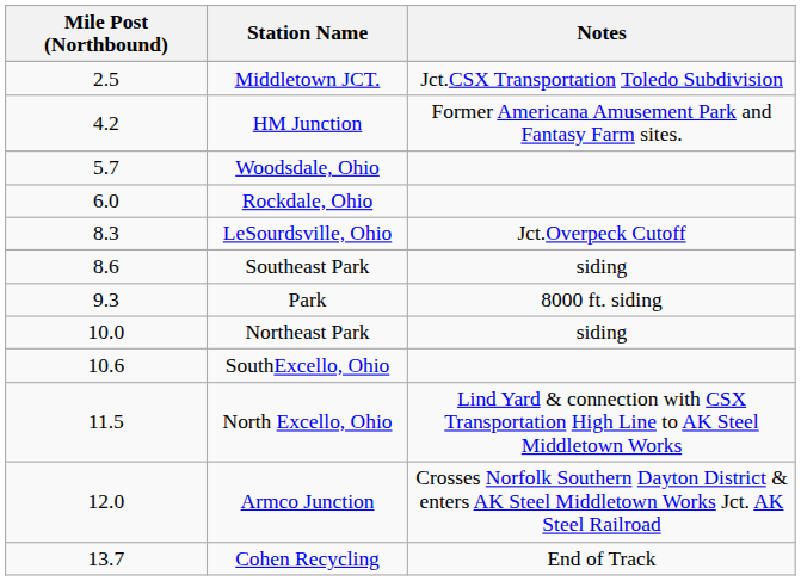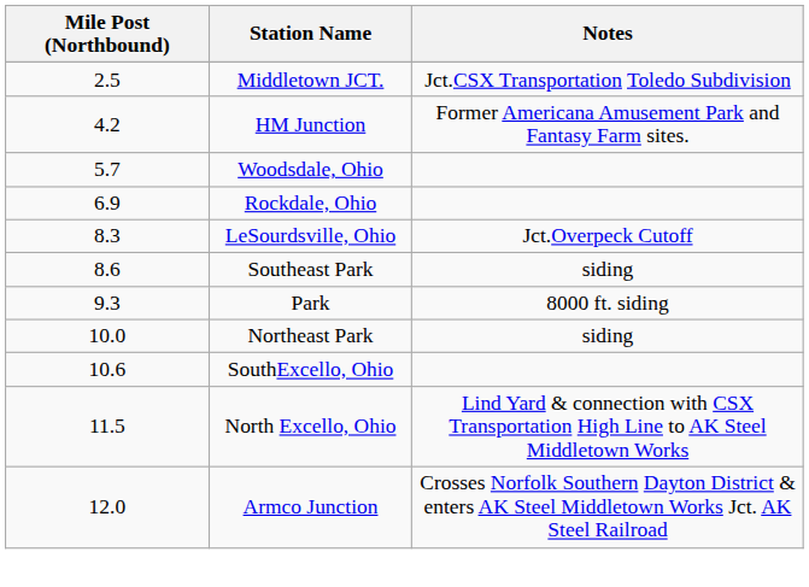Rockdale, Ohio | Mile Post (Northbound): 6.0 -> 6.9
- row: 13.7 | Cohen Recycling | End of Track
